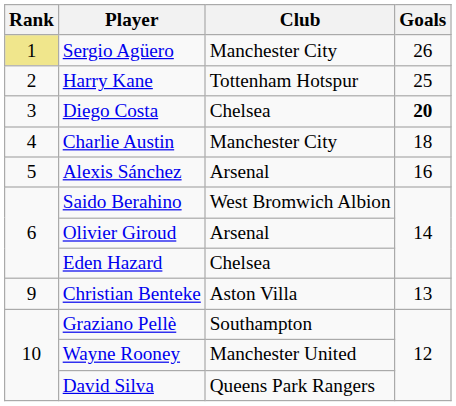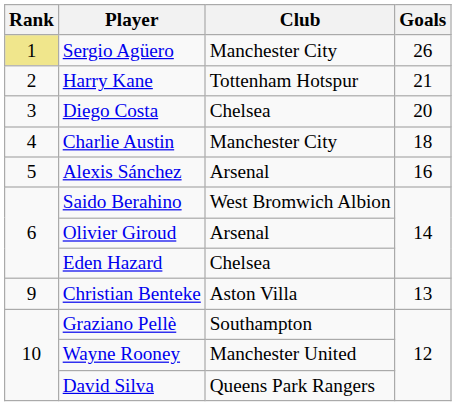Harry Kane | Goals: 25 -> 21
Diego Costa | Goals: bold -> normal
